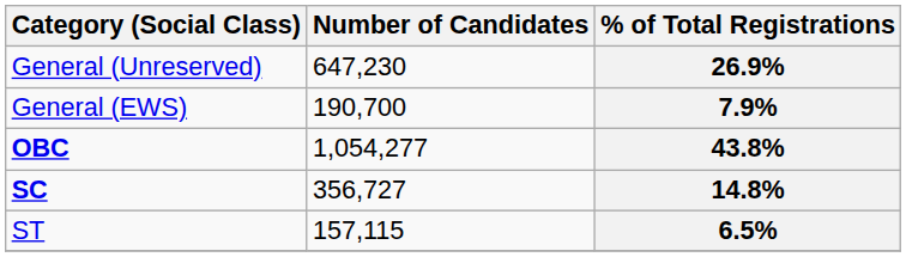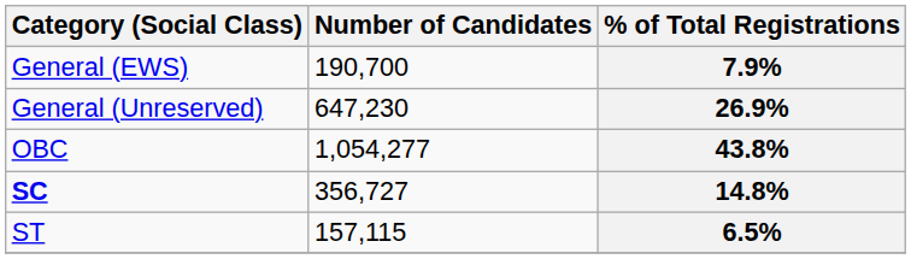rows swapped: 26.9% <-> 7.9%
43.8% | Category (Social Class): bold -> normal
